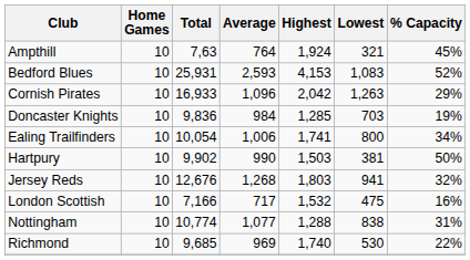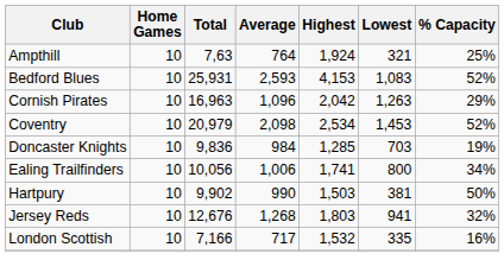Ampthill | % Capacity: 45% -> 25%
Cornish Pirates | Total: 16,933 -> 16,963
+ row: Coventry | 10 | 20,979 | 2,098 | 2,534 | 1,453 | 52%
Ealing Trailfinders | Total: 10,054 -> 10,056
London Scottish | Lowest: 475 -> 335
- row: Nottingham | 10 | 10,774 | 1,077 | 1,288 | 838 | 31%
- row: Richmond | 10 | 9,685 | 969 | 1,740 | 530 | 22%
